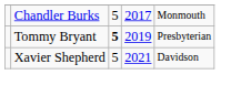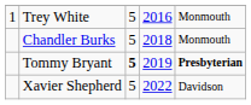+ row: 1 | Trey White | 5 | 2016 | Monmouth
Chandler Burks | column 4: 2017 -> 2018
Tommy Bryant | column 5: normal -> bold
Xavier Shepherd | column 4: 2021 -> 2022
